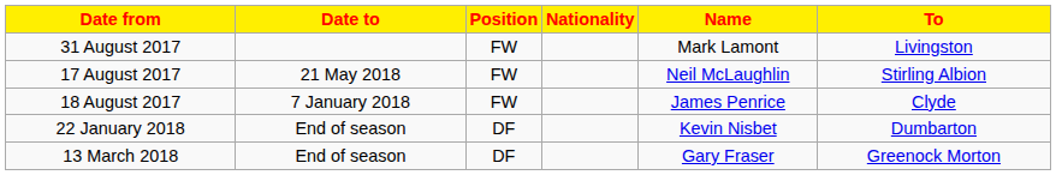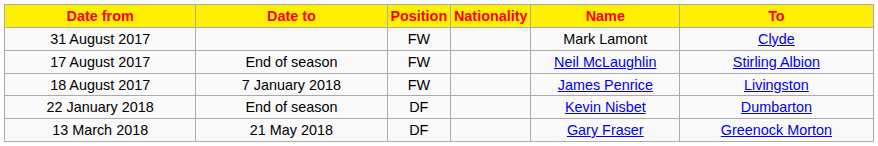31 August 2017 | To: Livingston -> Clyde
17 August 2017 | Date to: 21 May 2018 -> End of season
18 August 2017 | To: Clyde -> Livingston
13 March 2018 | Date to: End of season -> 21 May 2018
